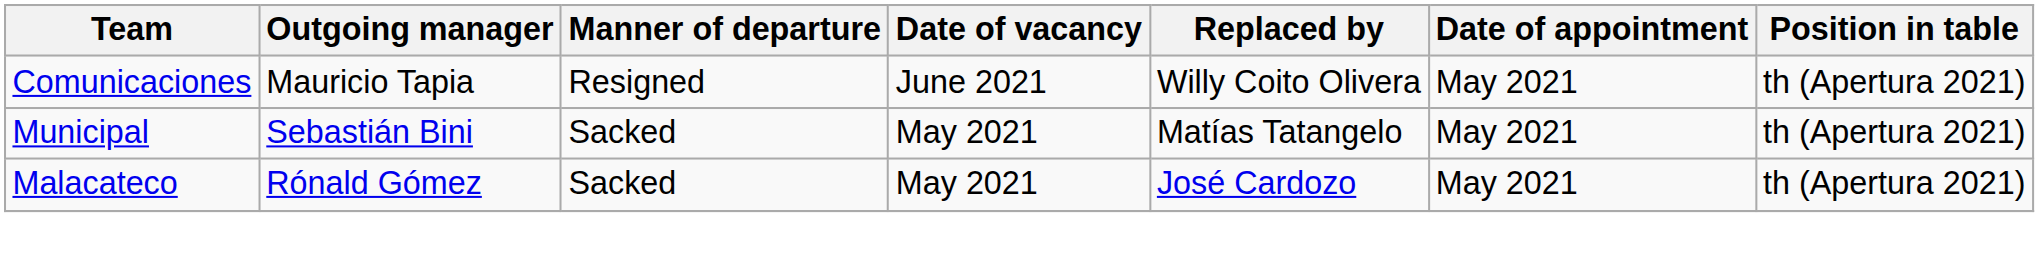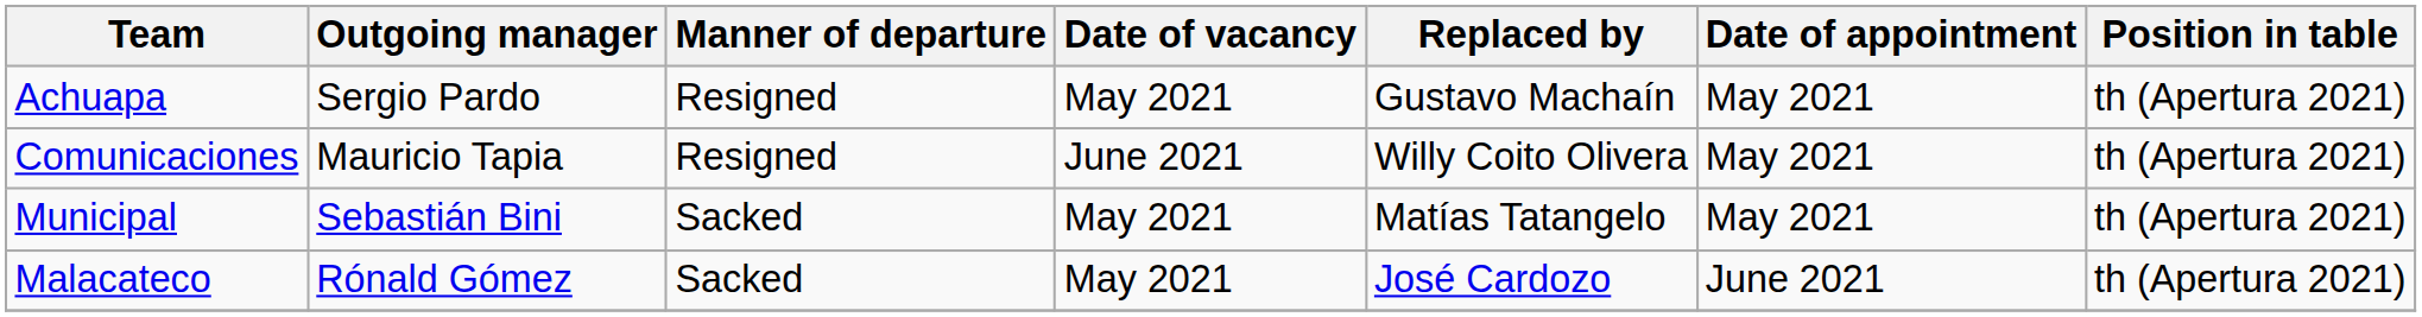+ row: Achuapa | Sergio Pardo | Resigned | May 2021 | Gustavo Machaín | May 2021 | th (Apertura 2021)
Malacateco | Date of appointment: May 2021 -> June 2021
